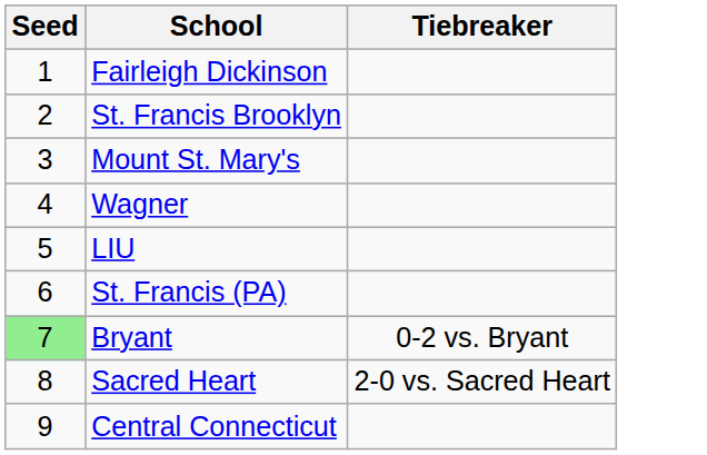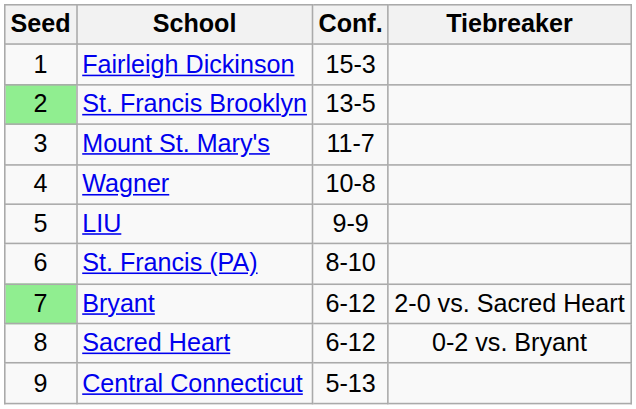+ column: Conf. | 15-3 | 13-5 | 11-7 | 10-8 | 9-9 | 8-10 | 6-12 | 6-12 | 5-13
St. Francis Brooklyn | Seed: no background -> lightgreen background
Bryant | Tiebreaker: 0-2 vs. Bryant -> 2-0 vs. Sacred Heart
Sacred Heart | Tiebreaker: 2-0 vs. Sacred Heart -> 0-2 vs. Bryant
